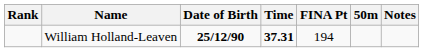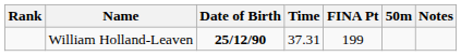William Holland-Leaven | Time: bold -> normal
William Holland-Leaven | FINA Pt: 194 -> 199
